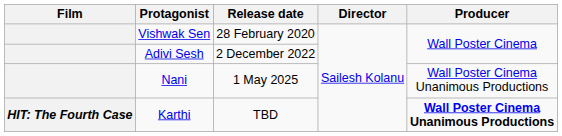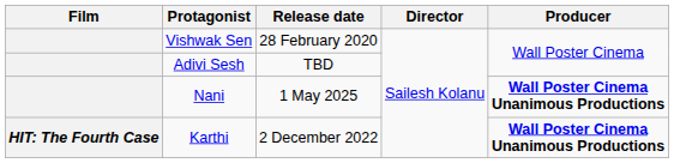Adivi Sesh | Release date: 2 December 2022 -> TBD
Nani | Producer: normal -> bold
Karthi | Release date: TBD -> 2 December 2022
